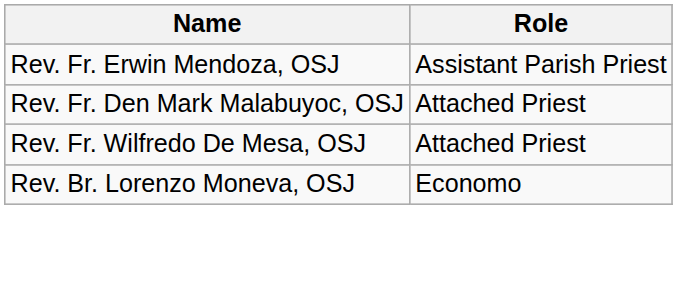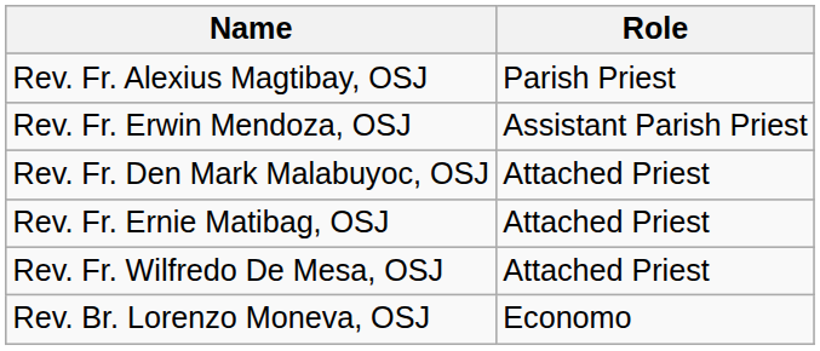+ row: Rev. Fr. Alexius Magtibay, OSJ | Parish Priest
+ row: Rev. Fr. Ernie Matibag, OSJ | Attached Priest
